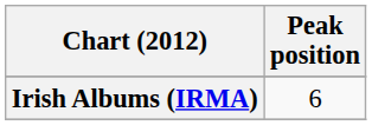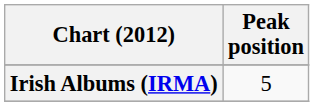Irish Albums (IRMA) | Peak position: 6 -> 5
